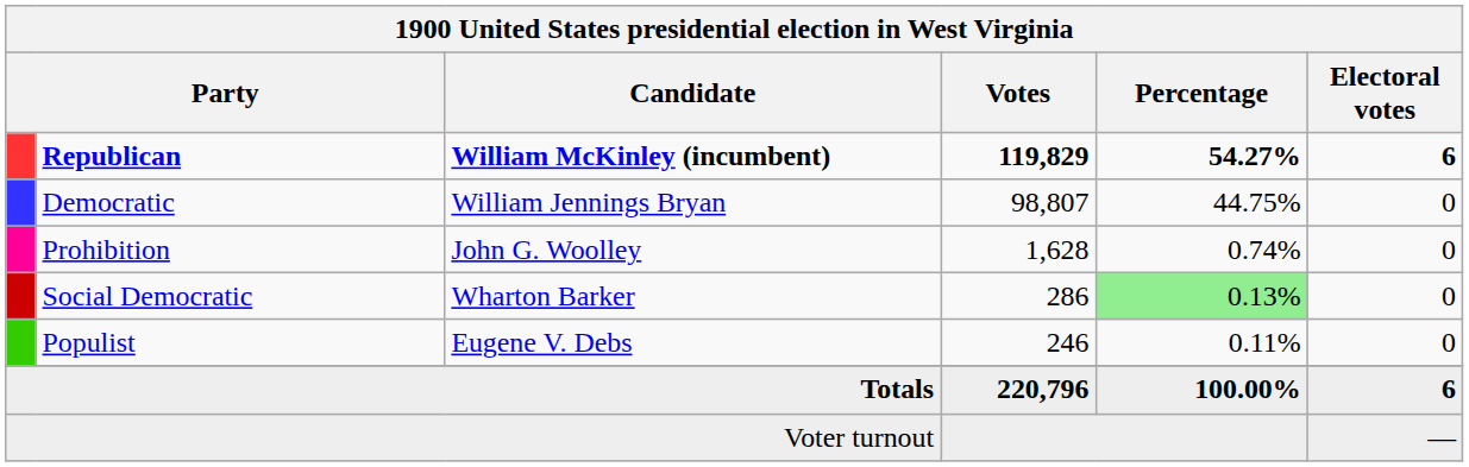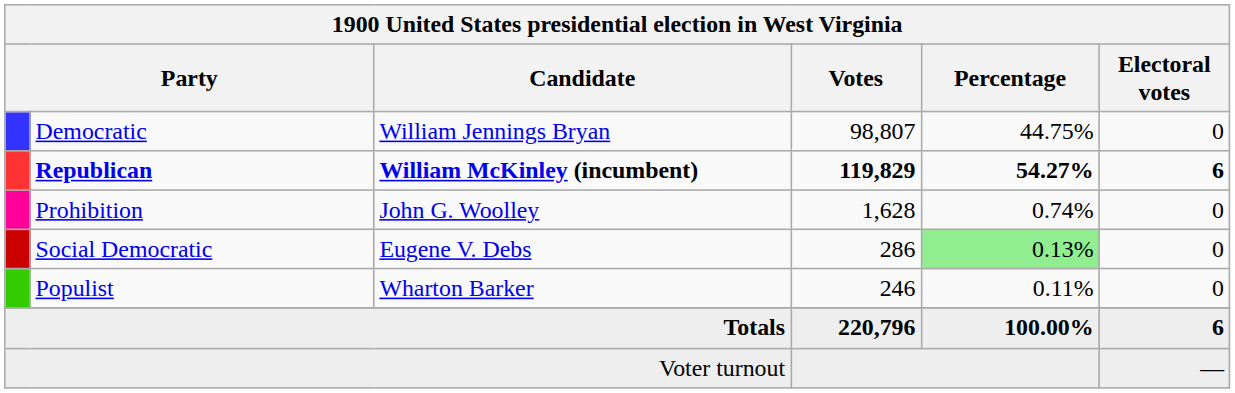rows swapped: Republican <-> Democratic
Social Democratic | Candidate: Wharton Barker -> Eugene V. Debs
Populist | Candidate: Eugene V. Debs -> Wharton Barker
